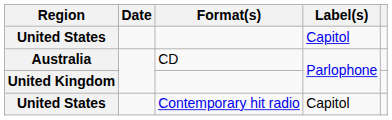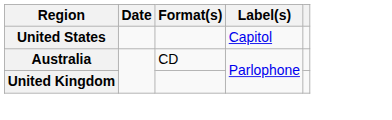- row: United States | Contemporary hit radio | Capitol
